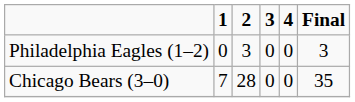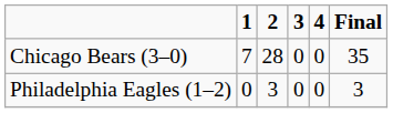rows swapped: Chicago Bears (3–0) <-> Philadelphia Eagles (1–2)
